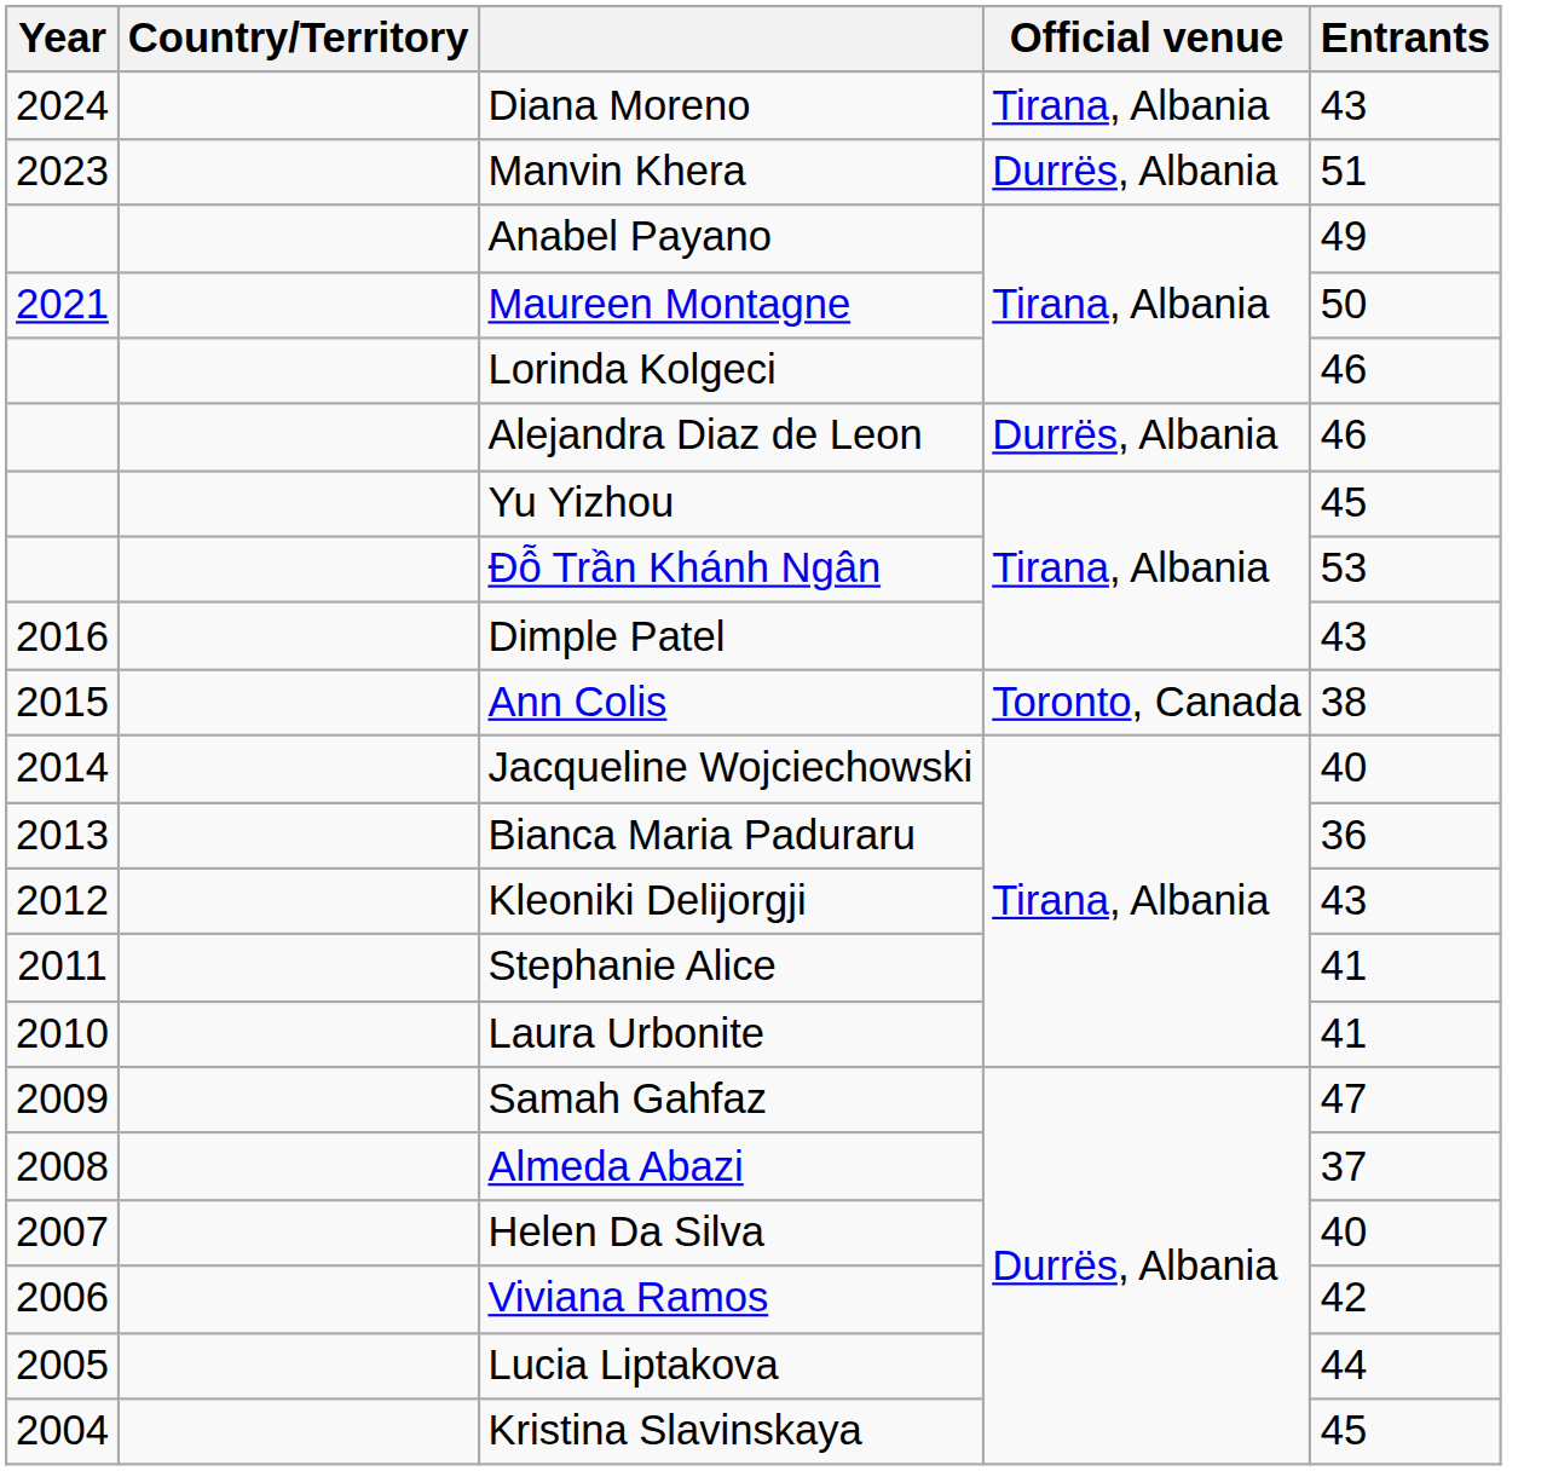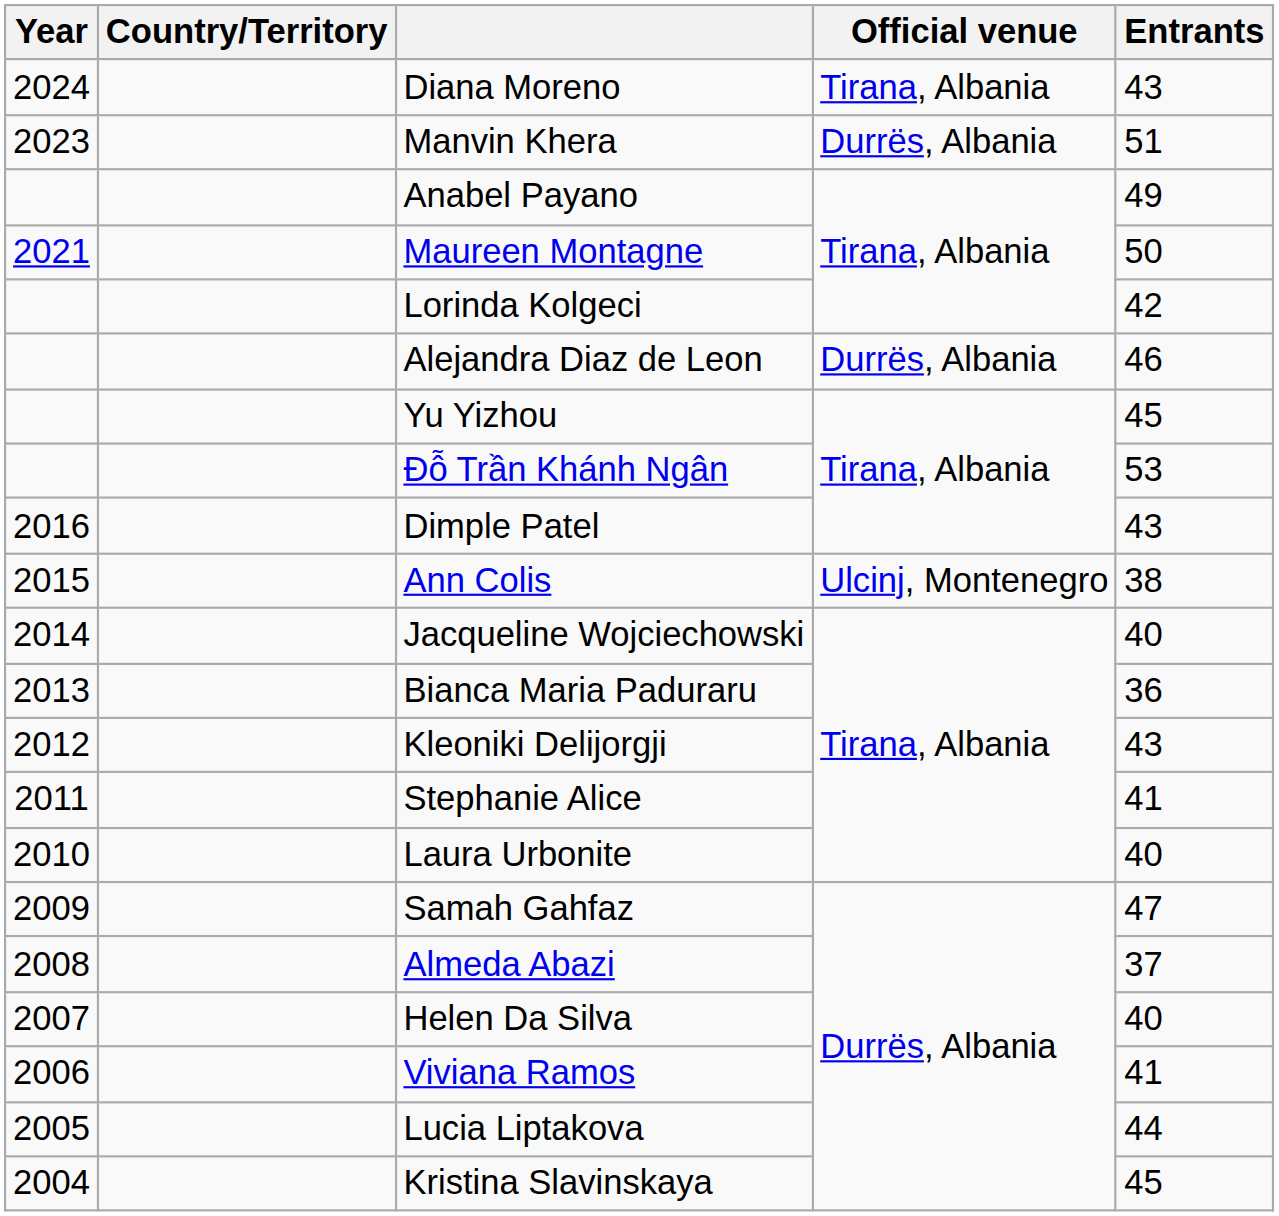Lorinda Kolgeci | Entrants: 46 -> 42
Ann Colis | Official venue: Toronto, Canada -> Ulcinj, Montenegro
Laura Urbonite | Entrants: 41 -> 40
Viviana Ramos | Entrants: 42 -> 41
